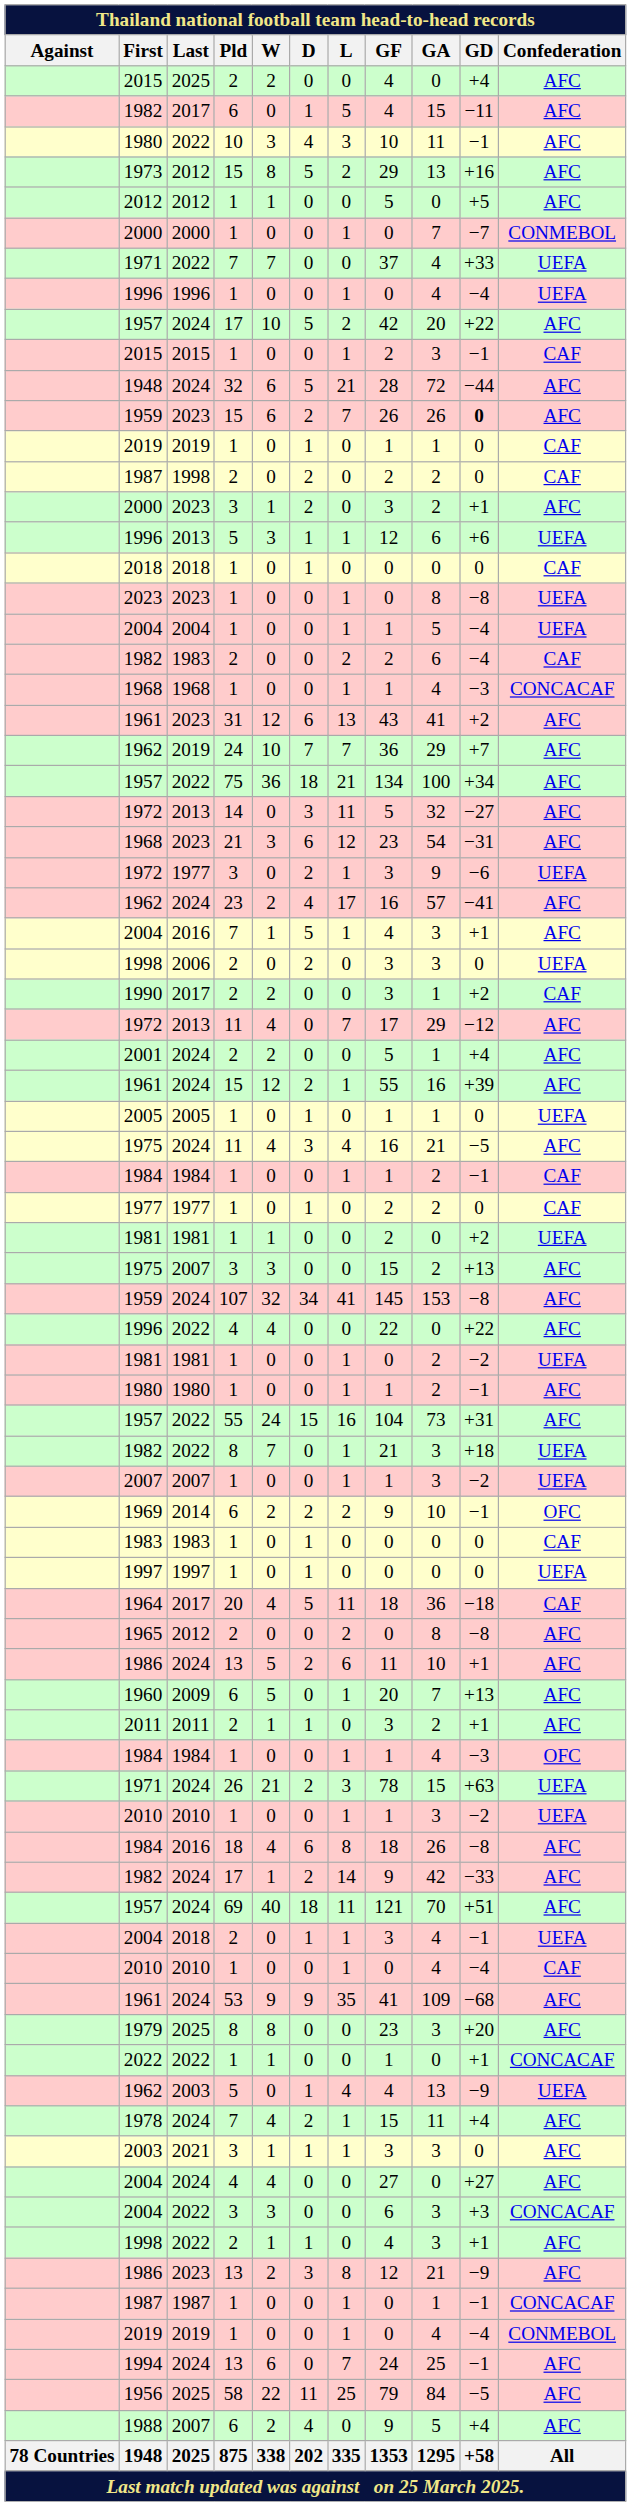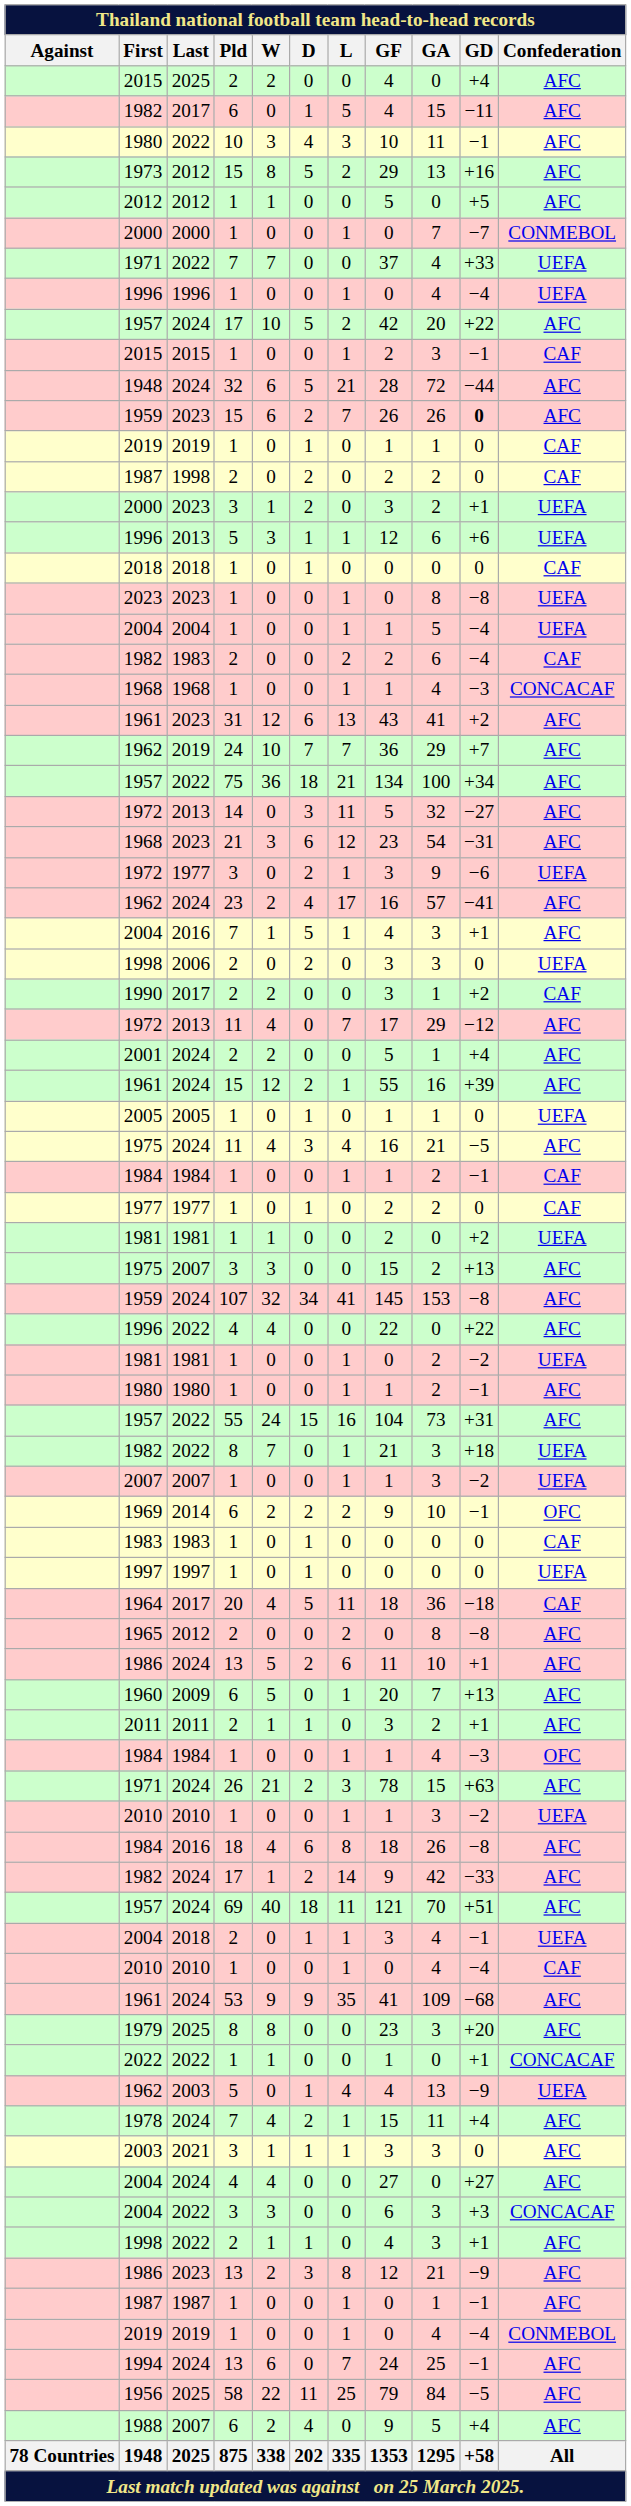2000 / 3 | Confederation: AFC -> UEFA
1971 / 26 | Confederation: UEFA -> AFC
1987 / 1 | Confederation: CONCACAF -> AFC
